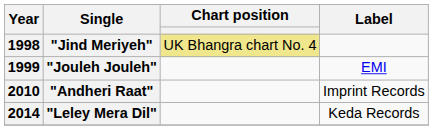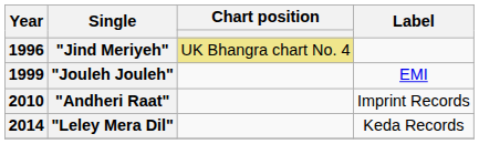"Jind Meriyeh" | Year: 1998 -> 1996
